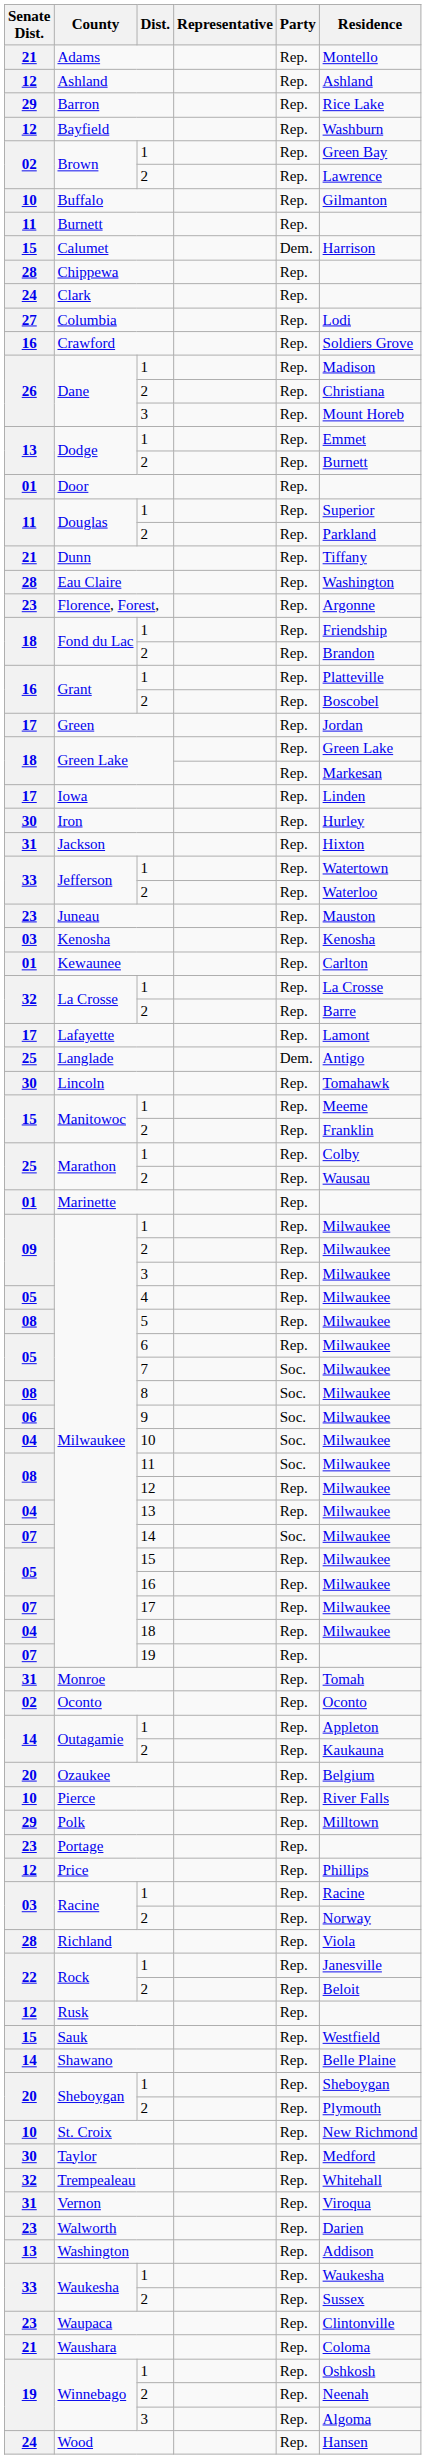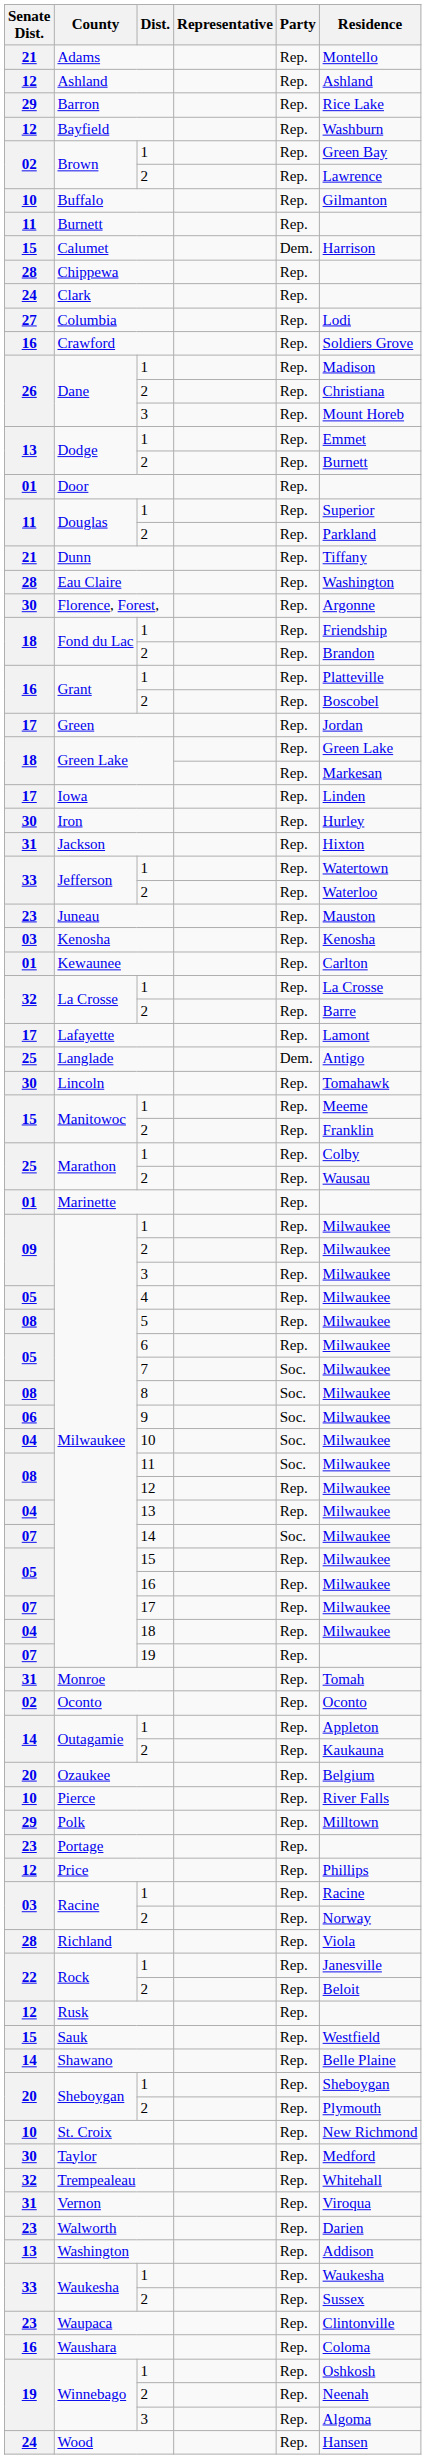Florence, Forest, | Senate Dist.: 23 -> 30
Waushara | Senate Dist.: 21 -> 16
